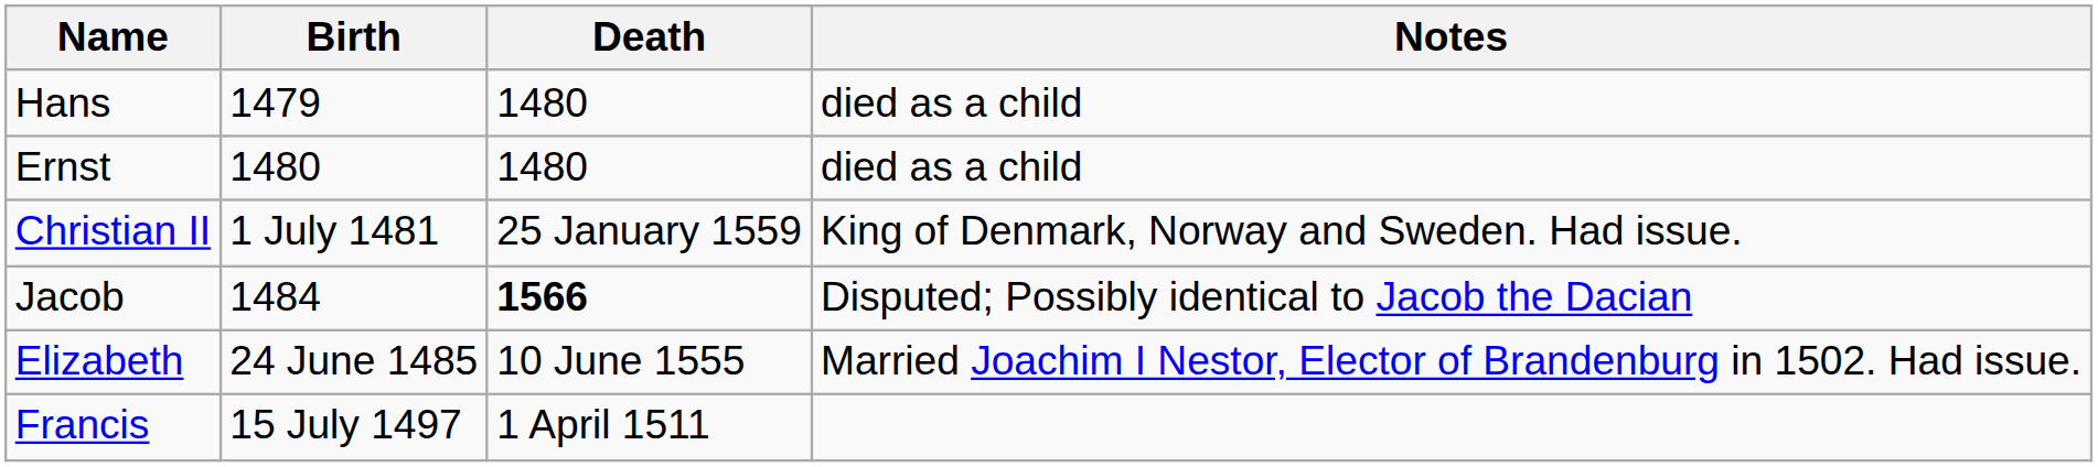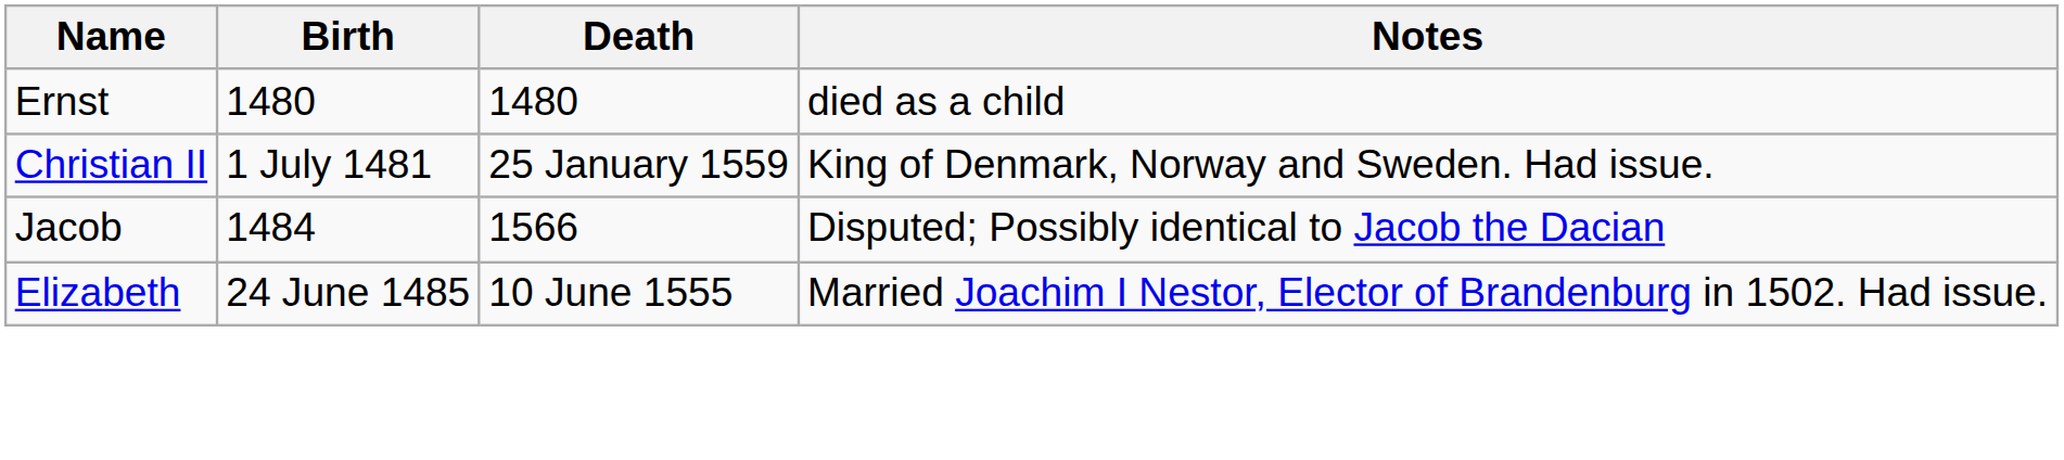- row: Hans | 1479 | 1480 | died as a child
Jacob | Death: bold -> normal
- row: Francis | 15 July 1497 | 1 April 1511
